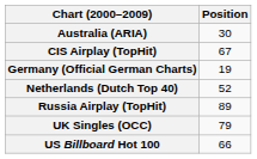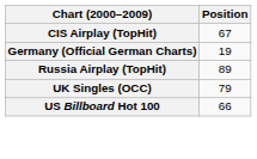- row: Australia (ARIA) | 30
- row: Netherlands (Dutch Top 40) | 52
